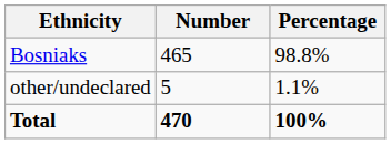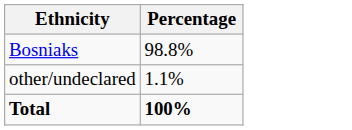- column: Number | 465 | 5 | 470
